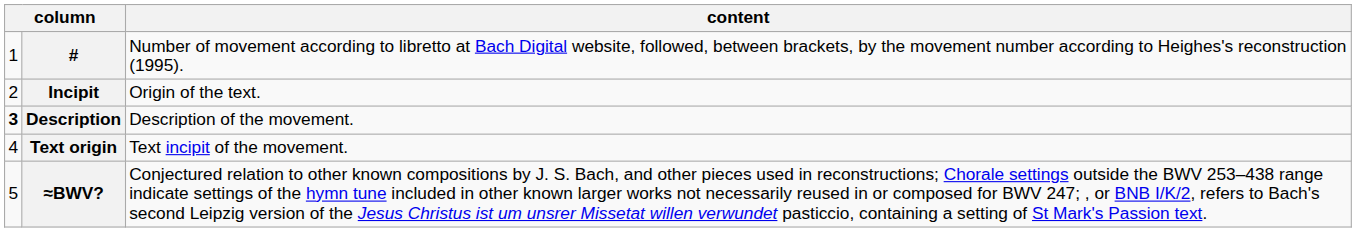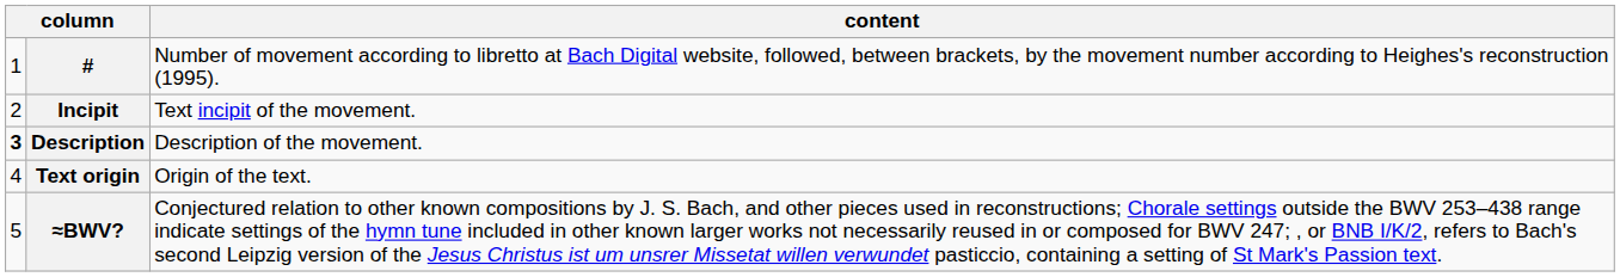Incipit | content: Origin of the text. -> Text incipit of the movement.
Text origin | content: Text incipit of the movement. -> Origin of the text.
